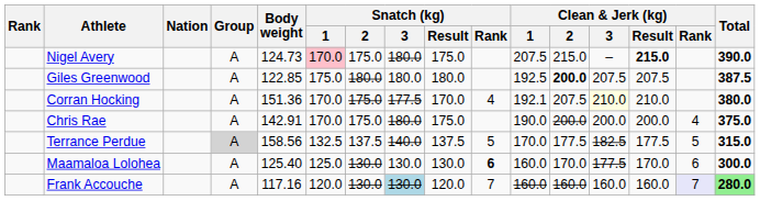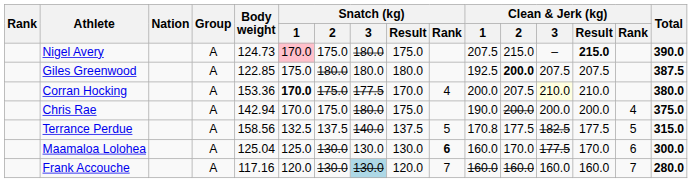Corran Hocking | Body weight: 151.36 -> 153.36
Corran Hocking | Snatch (kg) / 1: normal -> bold
Corran Hocking | Clean & Jerk (kg) / 1: 192.1 -> 200.0
Chris Rae | Body weight: 142.91 -> 142.94
Terrance Perdue | Group: lightgrey background -> no background
Terrance Perdue | Clean & Jerk (kg) / 1: 170.0 -> 170.8
Maamaloa Lolohea | Body weight: 125.40 -> 125.04
Frank Accouche | Clean & Jerk (kg) / Rank: lavender background -> no background
Frank Accouche | Total: lightgreen background -> no background
